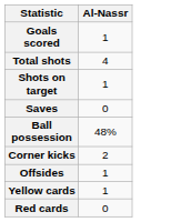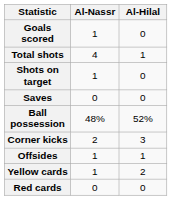+ column: Al-Hilal | 0 | 1 | 0 | 0 | 52% | 3 | 1 | 2 | 0
